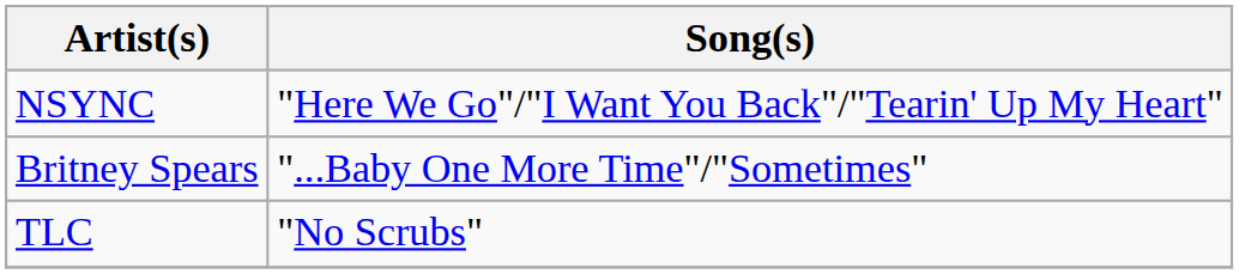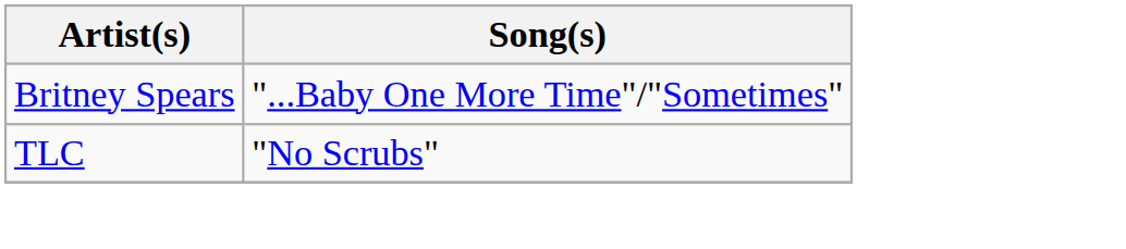- row: NSYNC | "Here We Go"/"I Want You Back"/"Tearin' Up My Heart"
